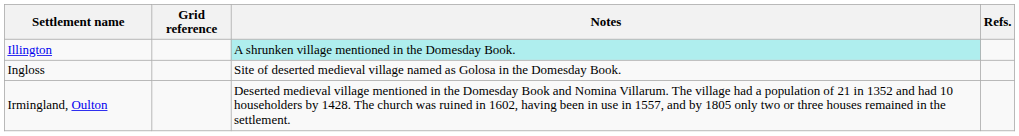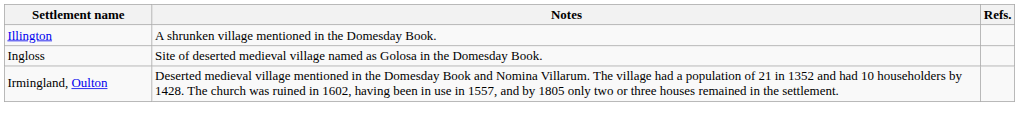- column: Grid reference
Illington | Notes: paleturquoise background -> no background
